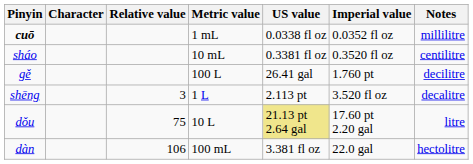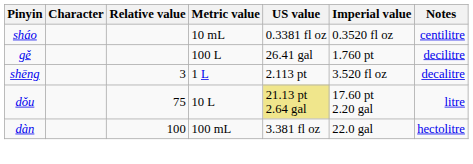- row: cuō | 1 mL | 0.0338 fl oz | 0.0352 fl oz | millilitre
dàn | Relative value: 106 -> 100
